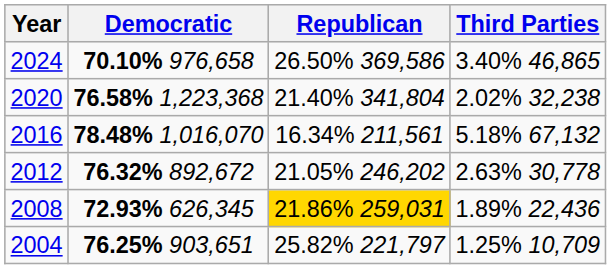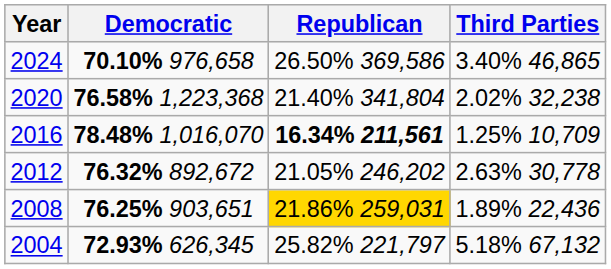2016 | Republican: normal -> bold
2016 | Third Parties: 5.18% 67,132 -> 1.25% 10,709
2008 | Democratic: 72.93% 626,345 -> 76.25% 903,651
2004 | Democratic: 76.25% 903,651 -> 72.93% 626,345
2004 | Third Parties: 1.25% 10,709 -> 5.18% 67,132
